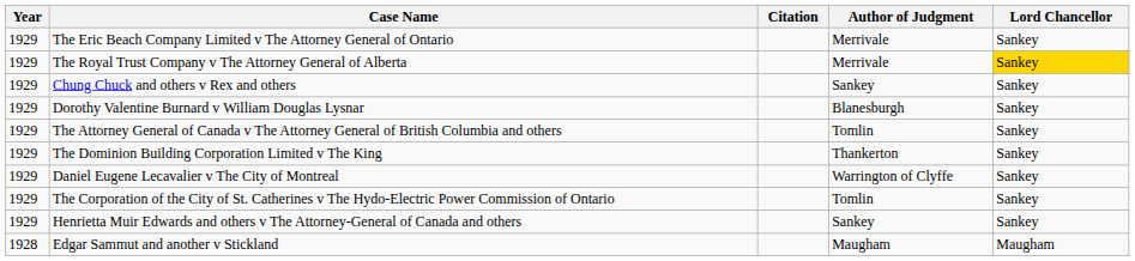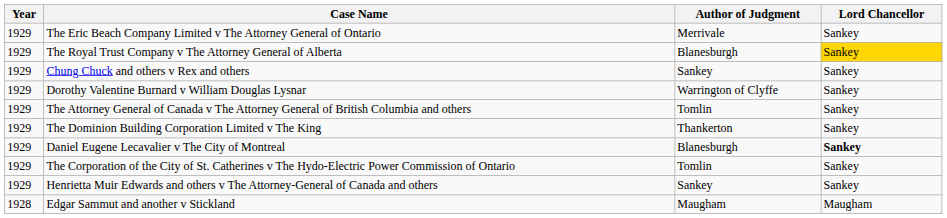- column: Citation
The Royal Trust Company v The Attorney General of Alberta | Author of Judgment: Merrivale -> Blanesburgh
Dorothy Valentine Burnard v William Douglas Lysnar | Author of Judgment: Blanesburgh -> Warrington of Clyffe
Daniel Eugene Lecavalier v The City of Montreal | Author of Judgment: Warrington of Clyffe -> Blanesburgh
Daniel Eugene Lecavalier v The City of Montreal | Lord Chancellor: normal -> bold
